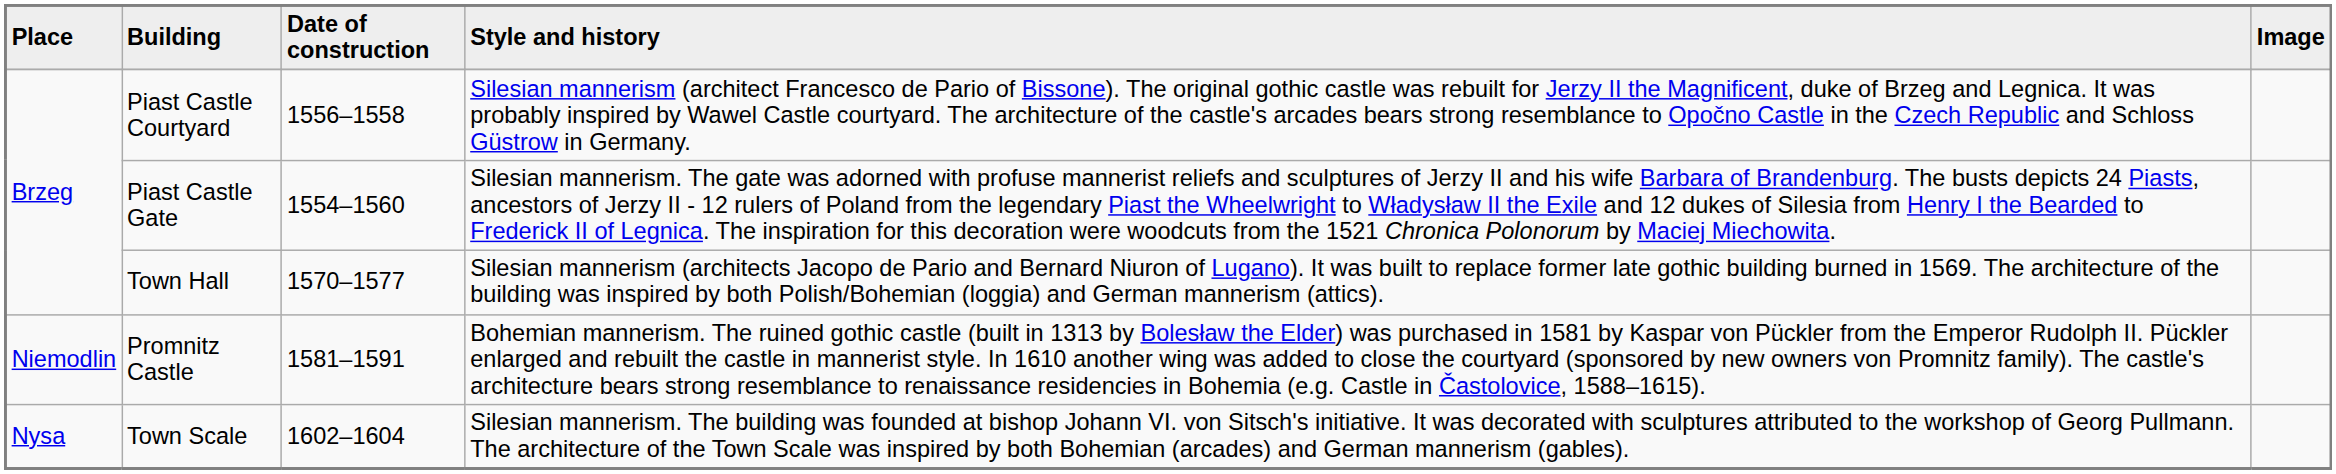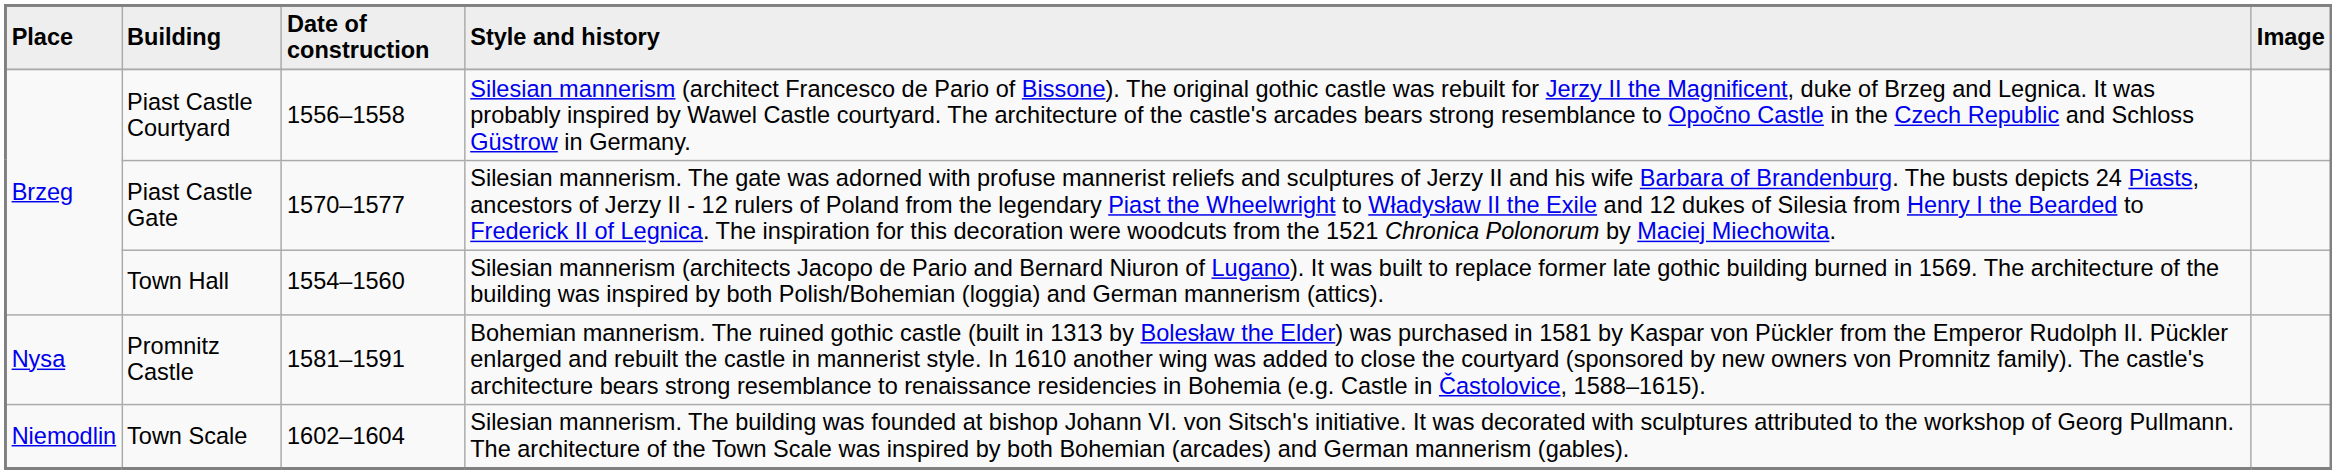Piast Castle Gate | Date of construction: 1554–1560 -> 1570–1577
Town Hall | Date of construction: 1570–1577 -> 1554–1560
Promnitz Castle | Place: Niemodlin -> Nysa
Town Scale | Place: Nysa -> Niemodlin
